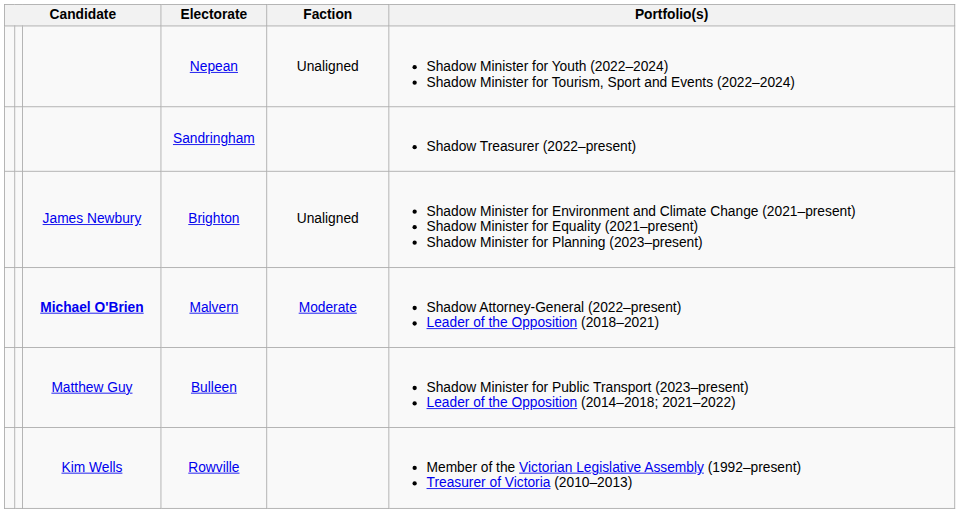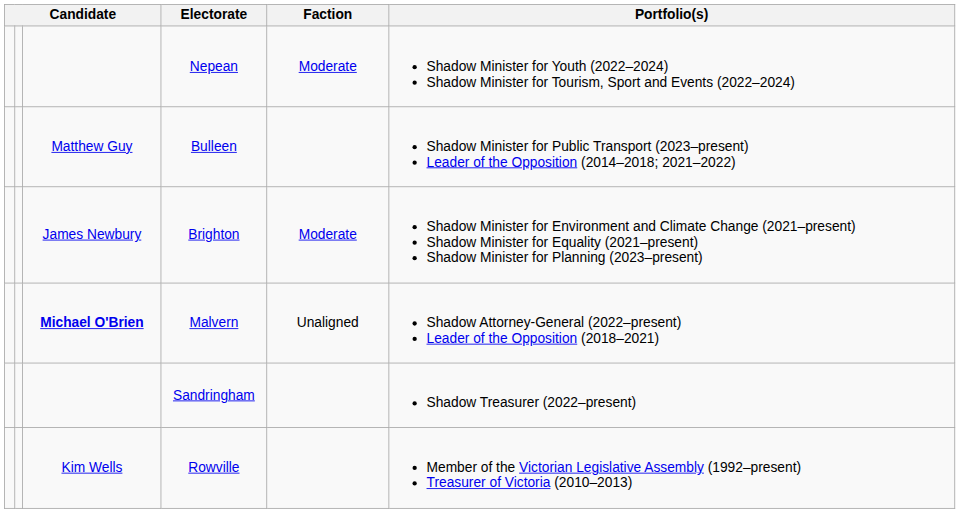Nepean | Faction: Unaligned -> Moderate
rows swapped: Bulleen <-> Sandringham
Brighton | Faction: Unaligned -> Moderate
Malvern | Faction: Moderate -> Unaligned
